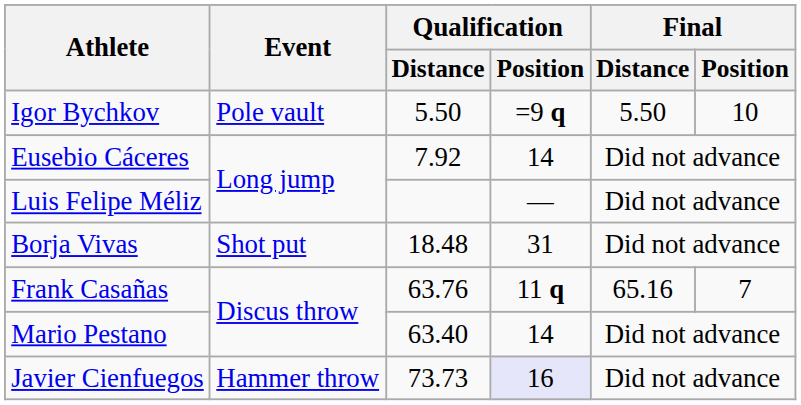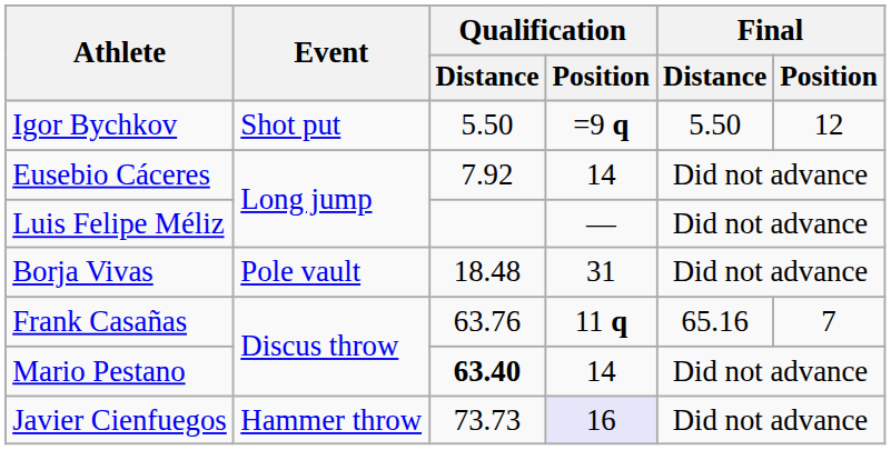Igor Bychkov | Event: Pole vault -> Shot put
Igor Bychkov | Final / Position: 10 -> 12
Borja Vivas | Event: Shot put -> Pole vault
Mario Pestano | Qualification / Distance: normal -> bold
